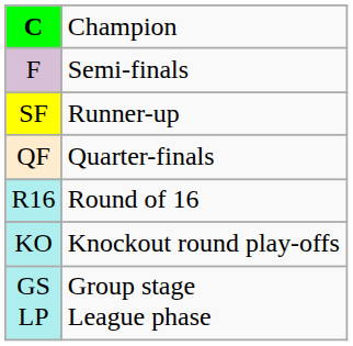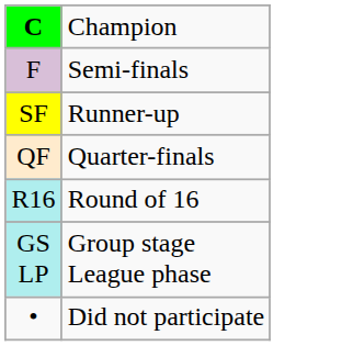- row: KO | Knockout round play-offs
+ row: • | Did not participate
